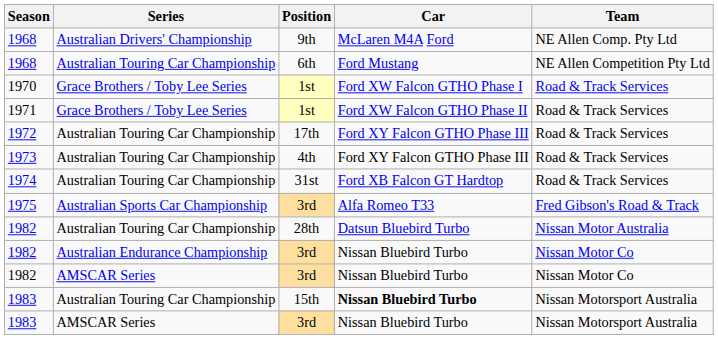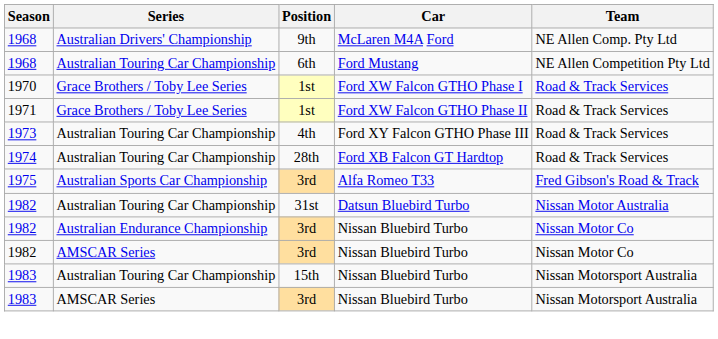- row: 1972 | Australian Touring Car Championship | 17th | Ford XY Falcon GTHO Phase III | Road & Track Services
1974 | Position: 31st -> 28th
1982 / Australian Touring Car Championship | Position: 28th -> 31st
1983 / Australian Touring Car Championship | Car: bold -> normal
